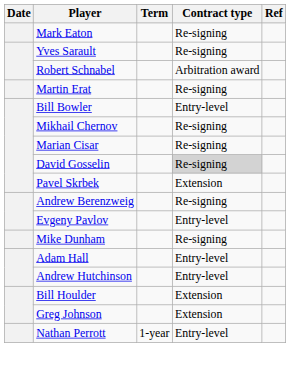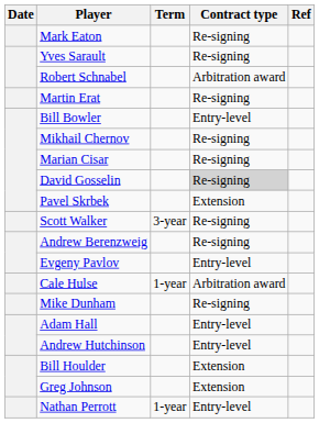+ row: Scott Walker | 3-year | Re-signing
+ row: Cale Hulse | 1-year | Arbitration award
